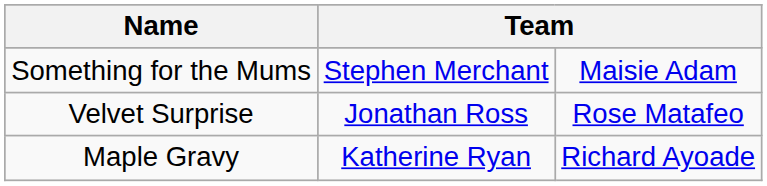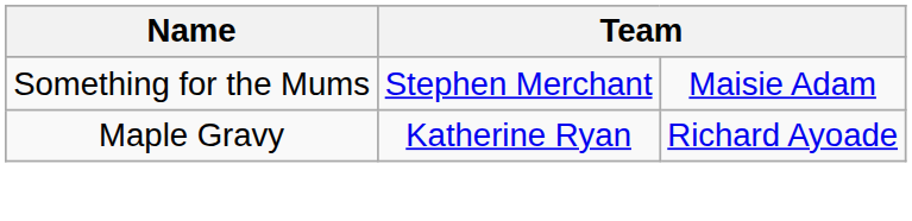- row: Velvet Surprise | Jonathan Ross | Rose Matafeo
